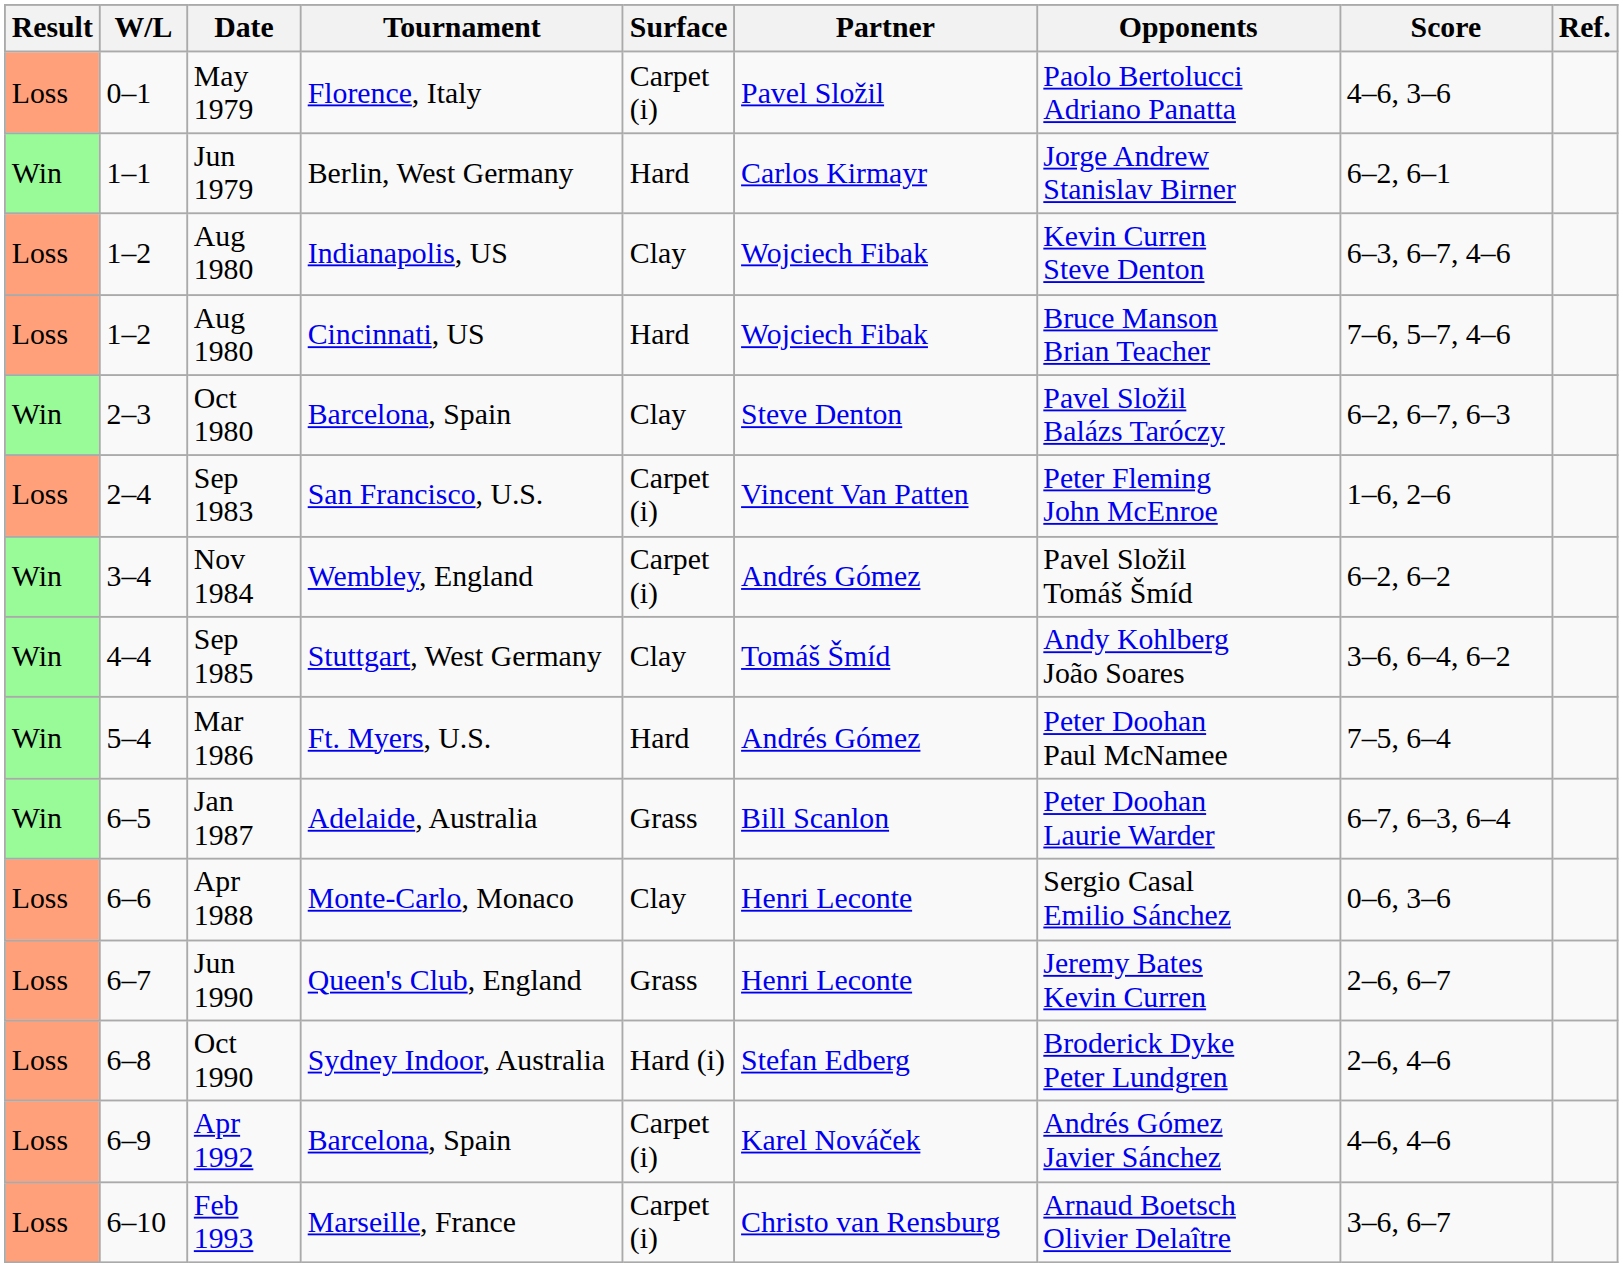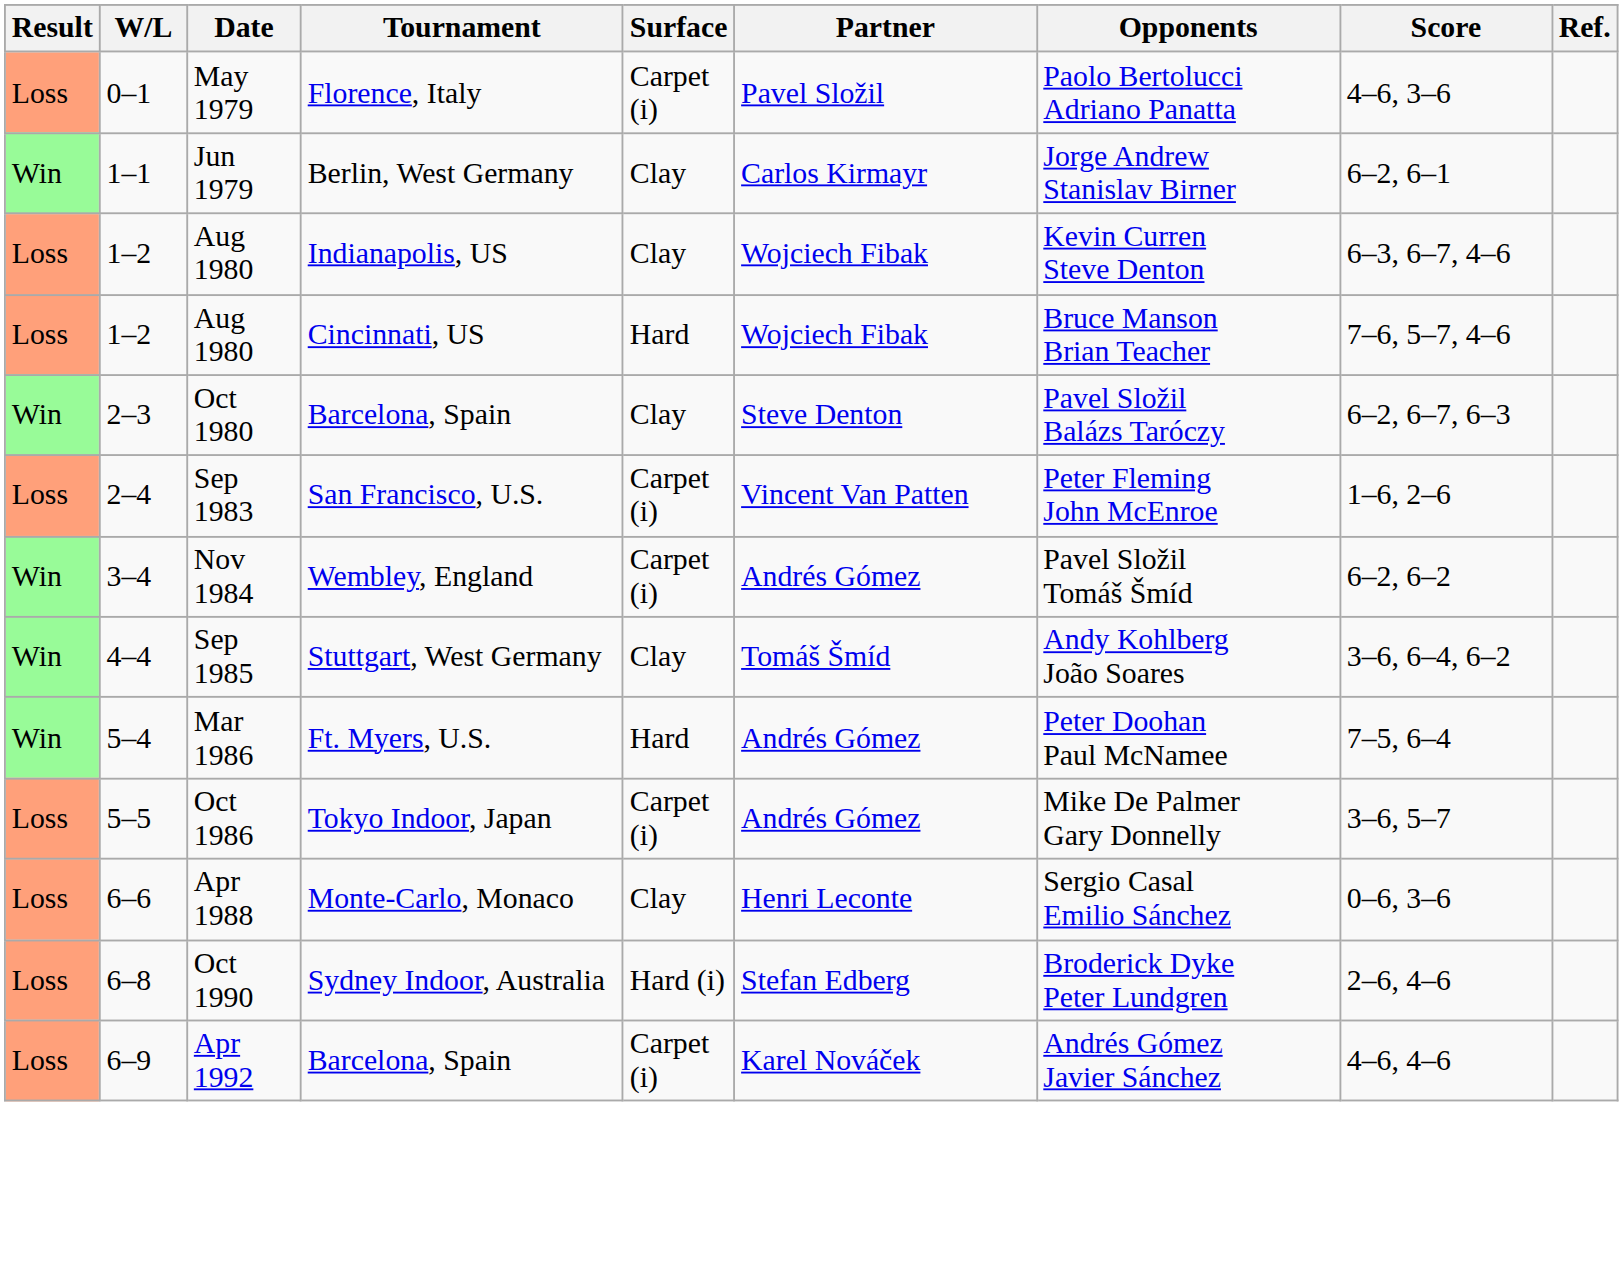Jun 1979 | Surface: Hard -> Clay
+ row: Loss | 5–5 | Oct 1986 | Tokyo Indoor, Japan | Carpet (i) | Andrés Gómez | Mike De Palmer Gary Donnelly | 3–6, 5–7
- row: Win | 6–5 | Jan 1987 | Adelaide, Australia | Grass | Bill Scanlon | Peter Doohan Laurie Warder | 6–7, 6–3, 6–4
- row: Loss | 6–7 | Jun 1990 | Queen's Club, England | Grass | Henri Leconte | Jeremy Bates Kevin Curren | 2–6, 6–7
- row: Loss | 6–10 | Feb 1993 | Marseille, France | Carpet (i) | Christo van Rensburg | Arnaud Boetsch Olivier Delaître | 3–6, 6–7
